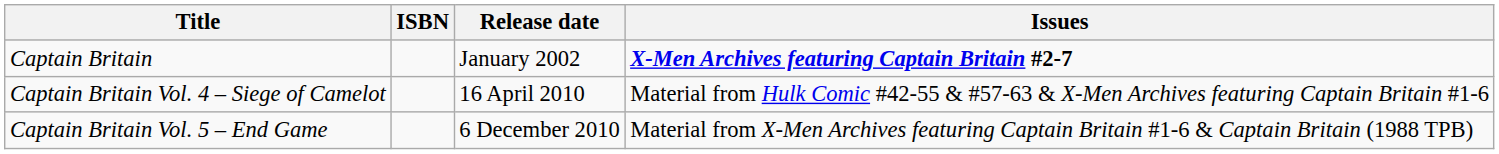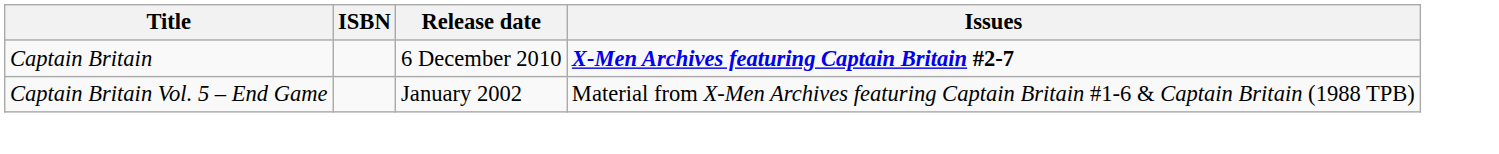Captain Britain | Release date: January 2002 -> 6 December 2010
- row: Captain Britain Vol. 4 – Siege of Camelot | 16 April 2010 | Material from Hulk Comic #42-55 & #57-63 & X-Men Archives featuring Captain Britain #1-6
Captain Britain Vol. 5 – End Game | Release date: 6 December 2010 -> January 2002
